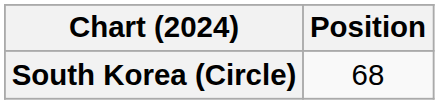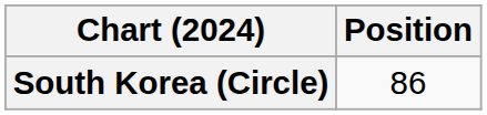South Korea (Circle) | Position: 68 -> 86
